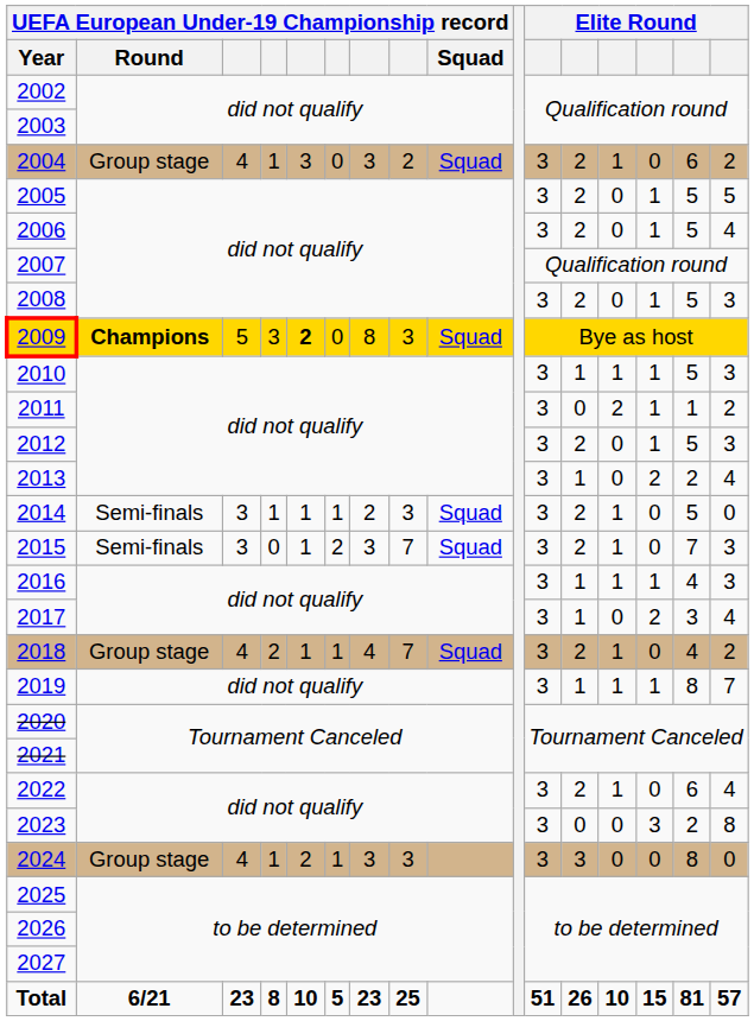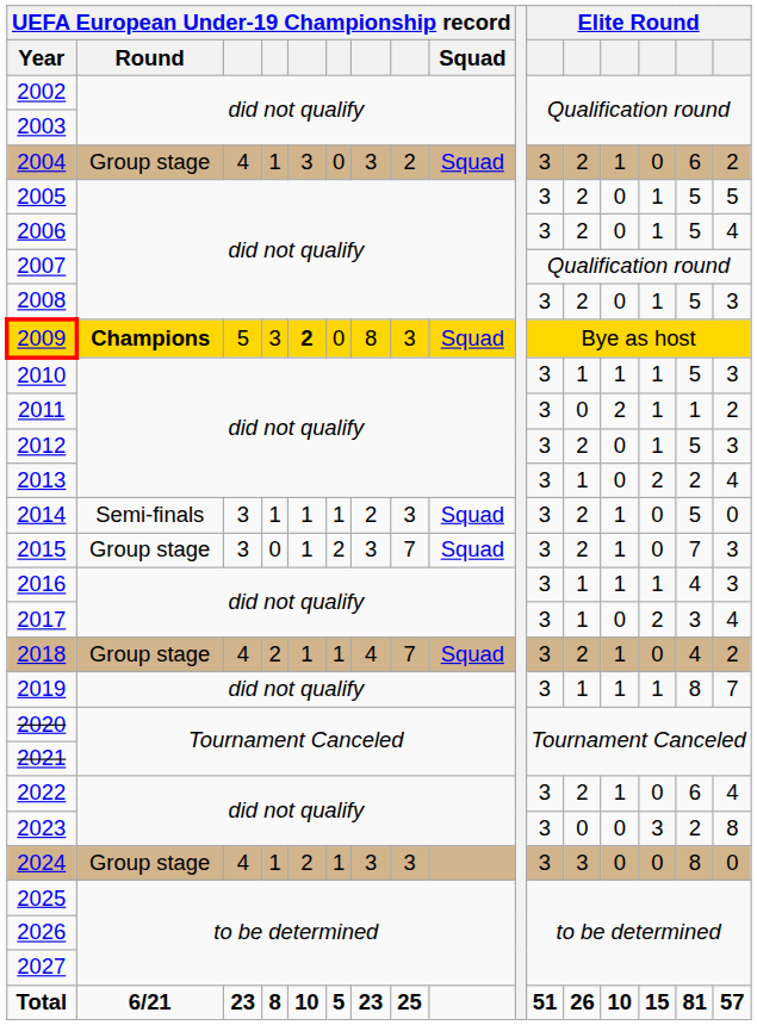2015 | UEFA European Under-19 Championship record / Round: Semi-finals -> Group stage
